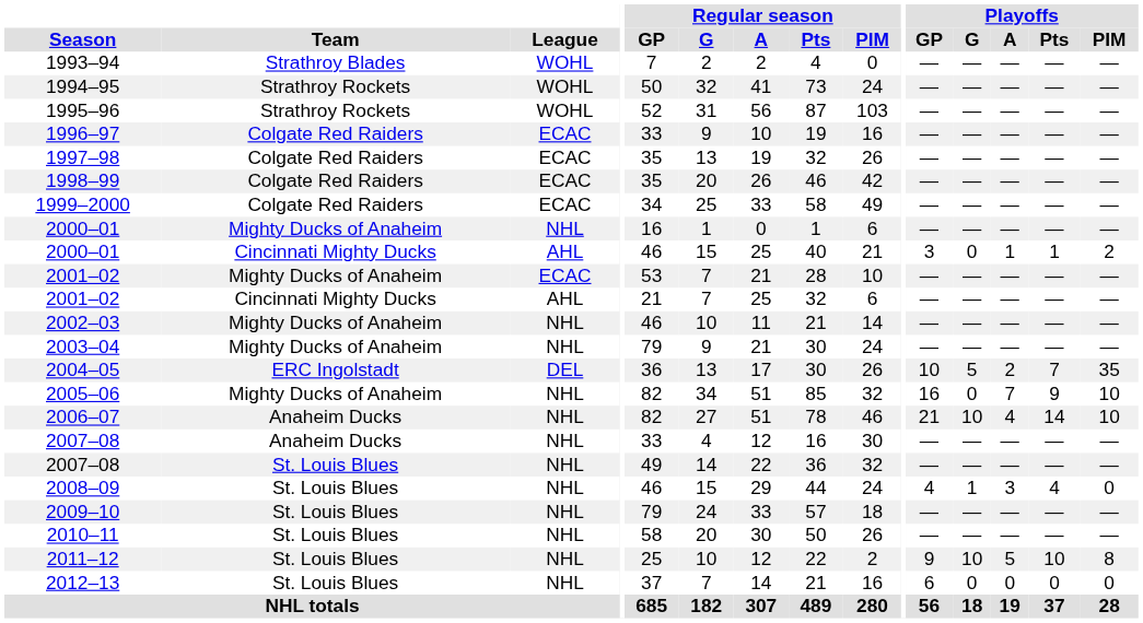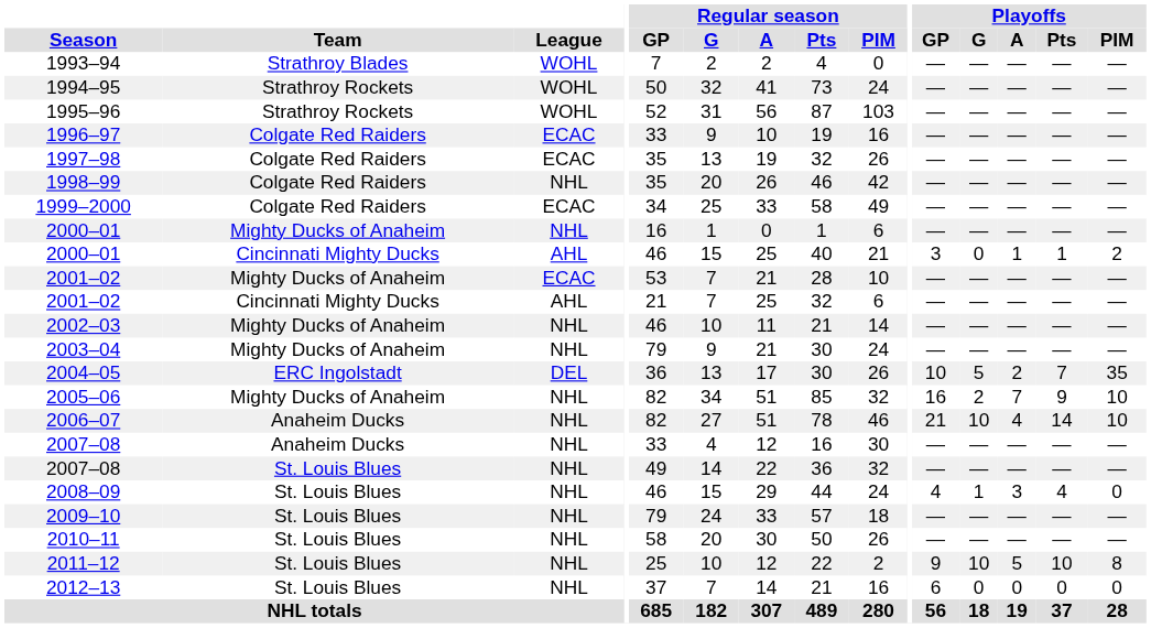1998–99 | League: ECAC -> NHL
2005–06 | Playoffs / G: 0 -> 2
